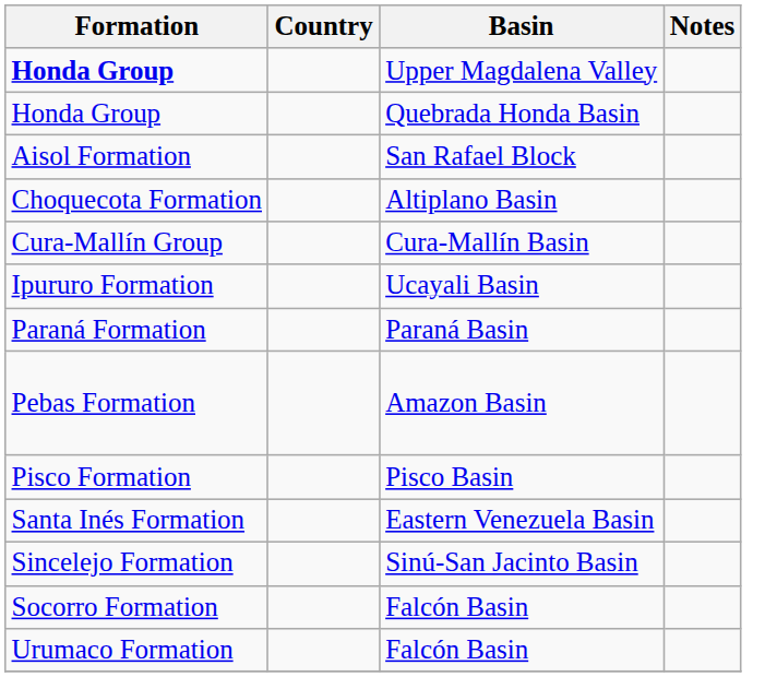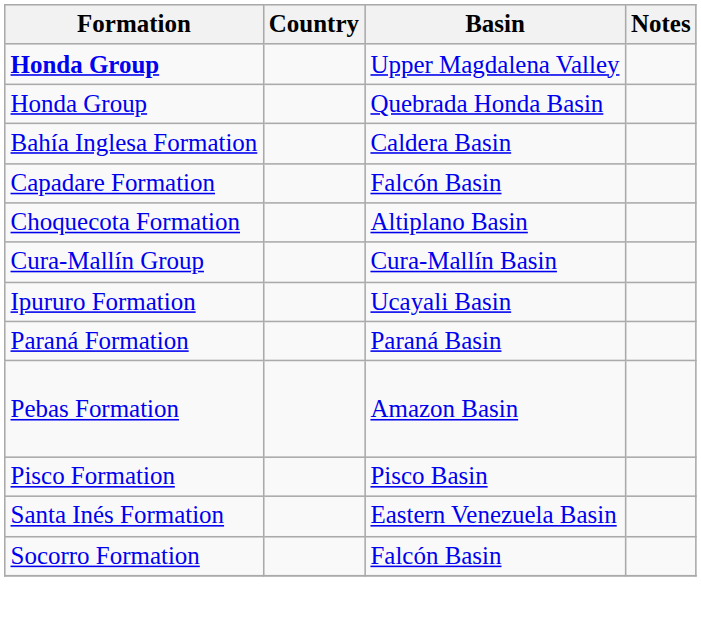- row: Aisol Formation | San Rafael Block
+ row: Bahía Inglesa Formation | Caldera Basin
+ row: Capadare Formation | Falcón Basin
- row: Sincelejo Formation | Sinú-San Jacinto Basin
- row: Urumaco Formation | Falcón Basin
